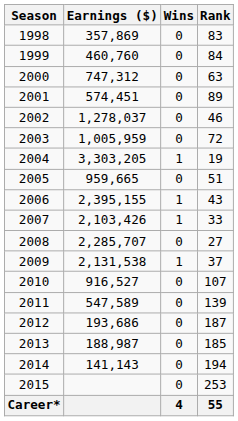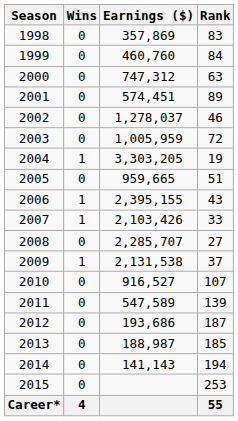columns swapped: Wins <-> Earnings ($)
